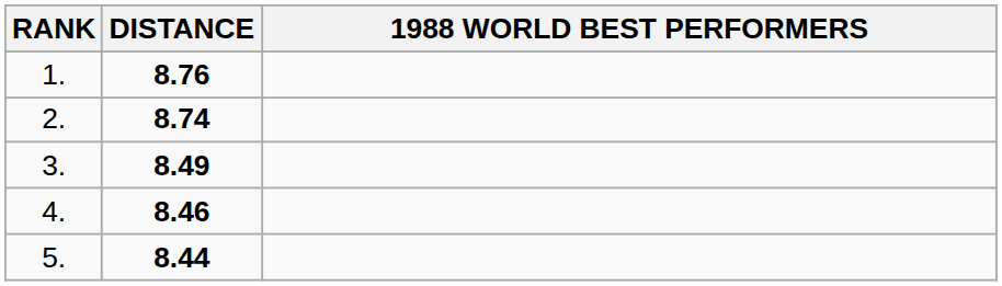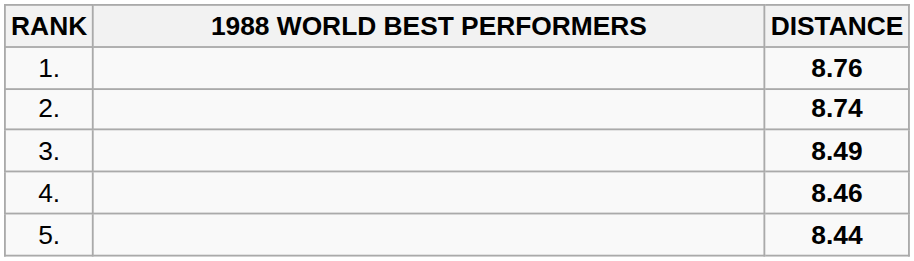columns swapped: 1988 WORLD BEST PERFORMERS <-> DISTANCE
